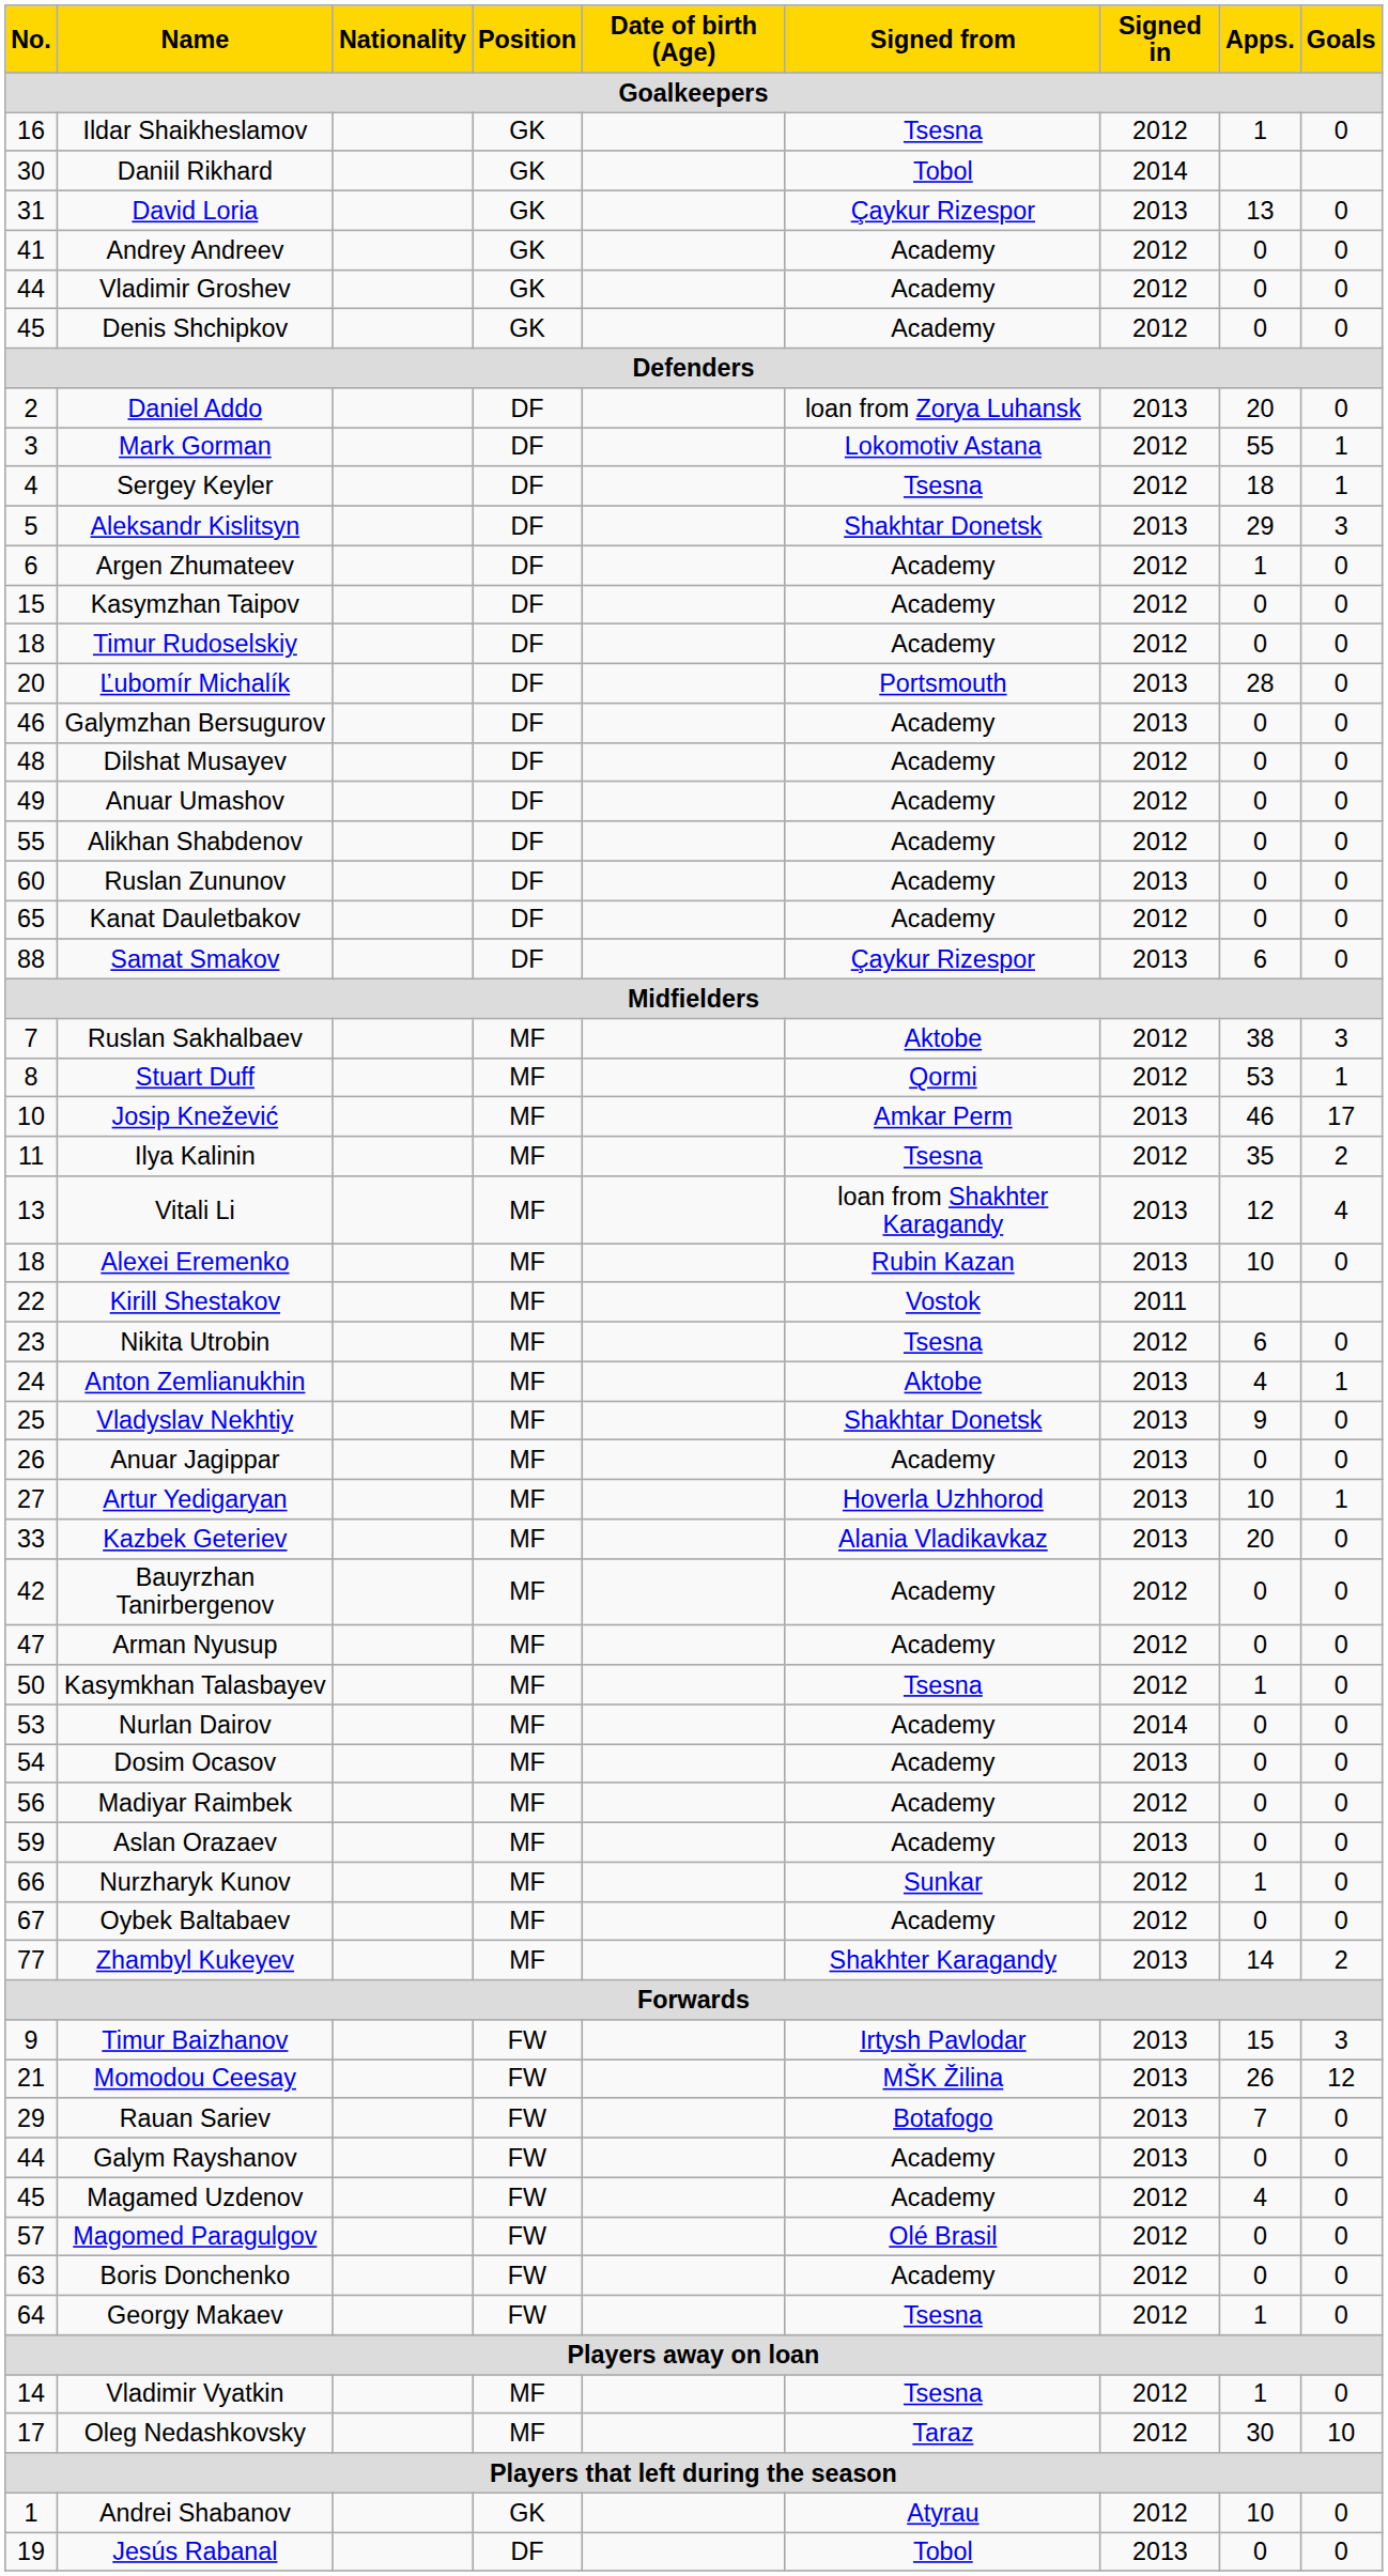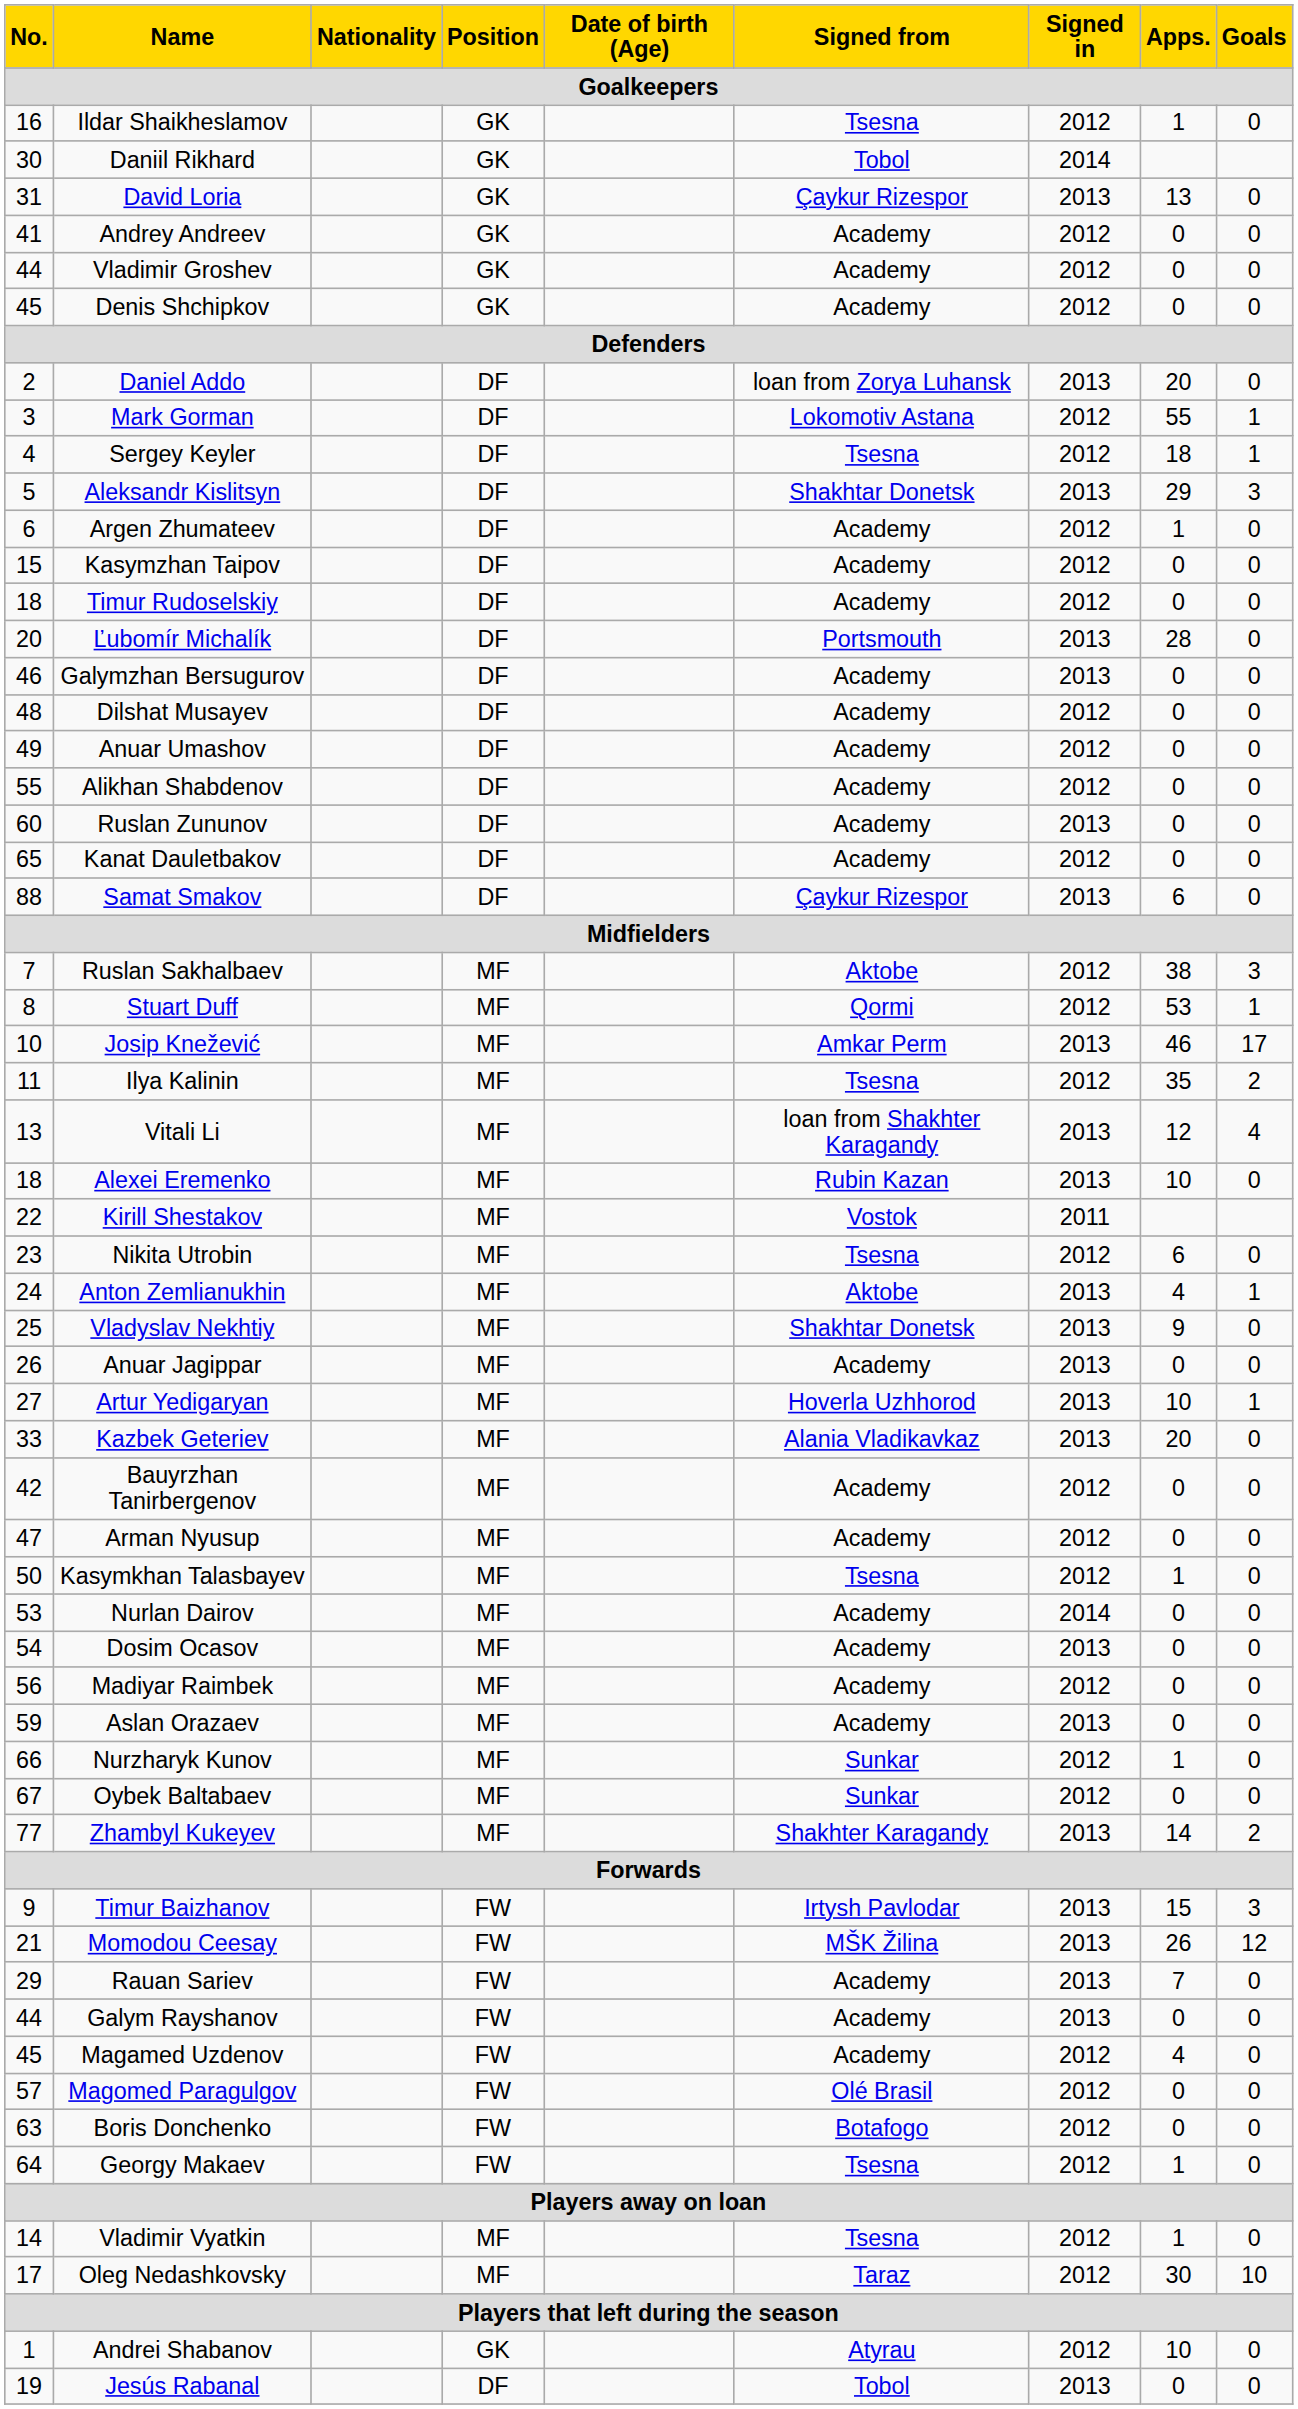Oybek Baltabaev | Signed from: Academy -> Sunkar
Rauan Sariev | Signed from: Botafogo -> Academy
Boris Donchenko | Signed from: Academy -> Botafogo
